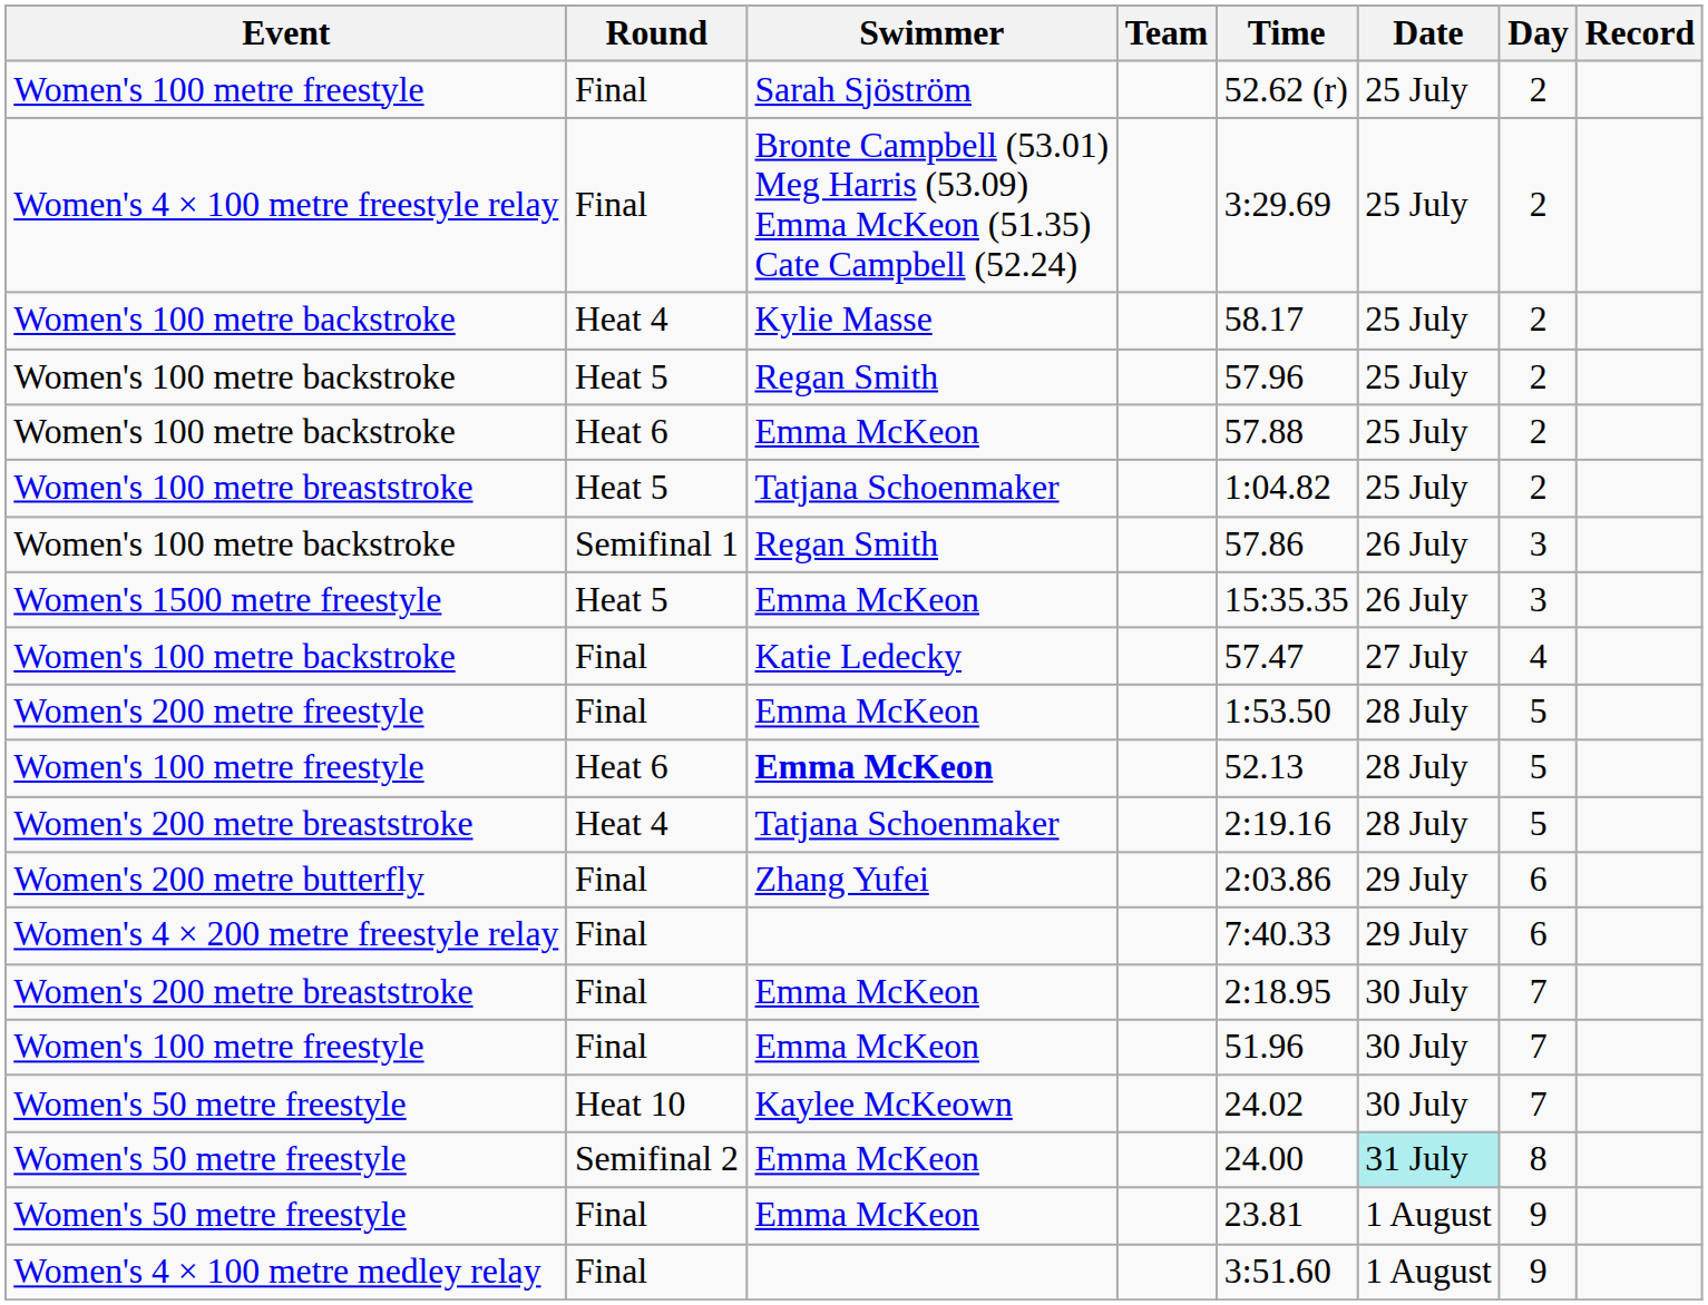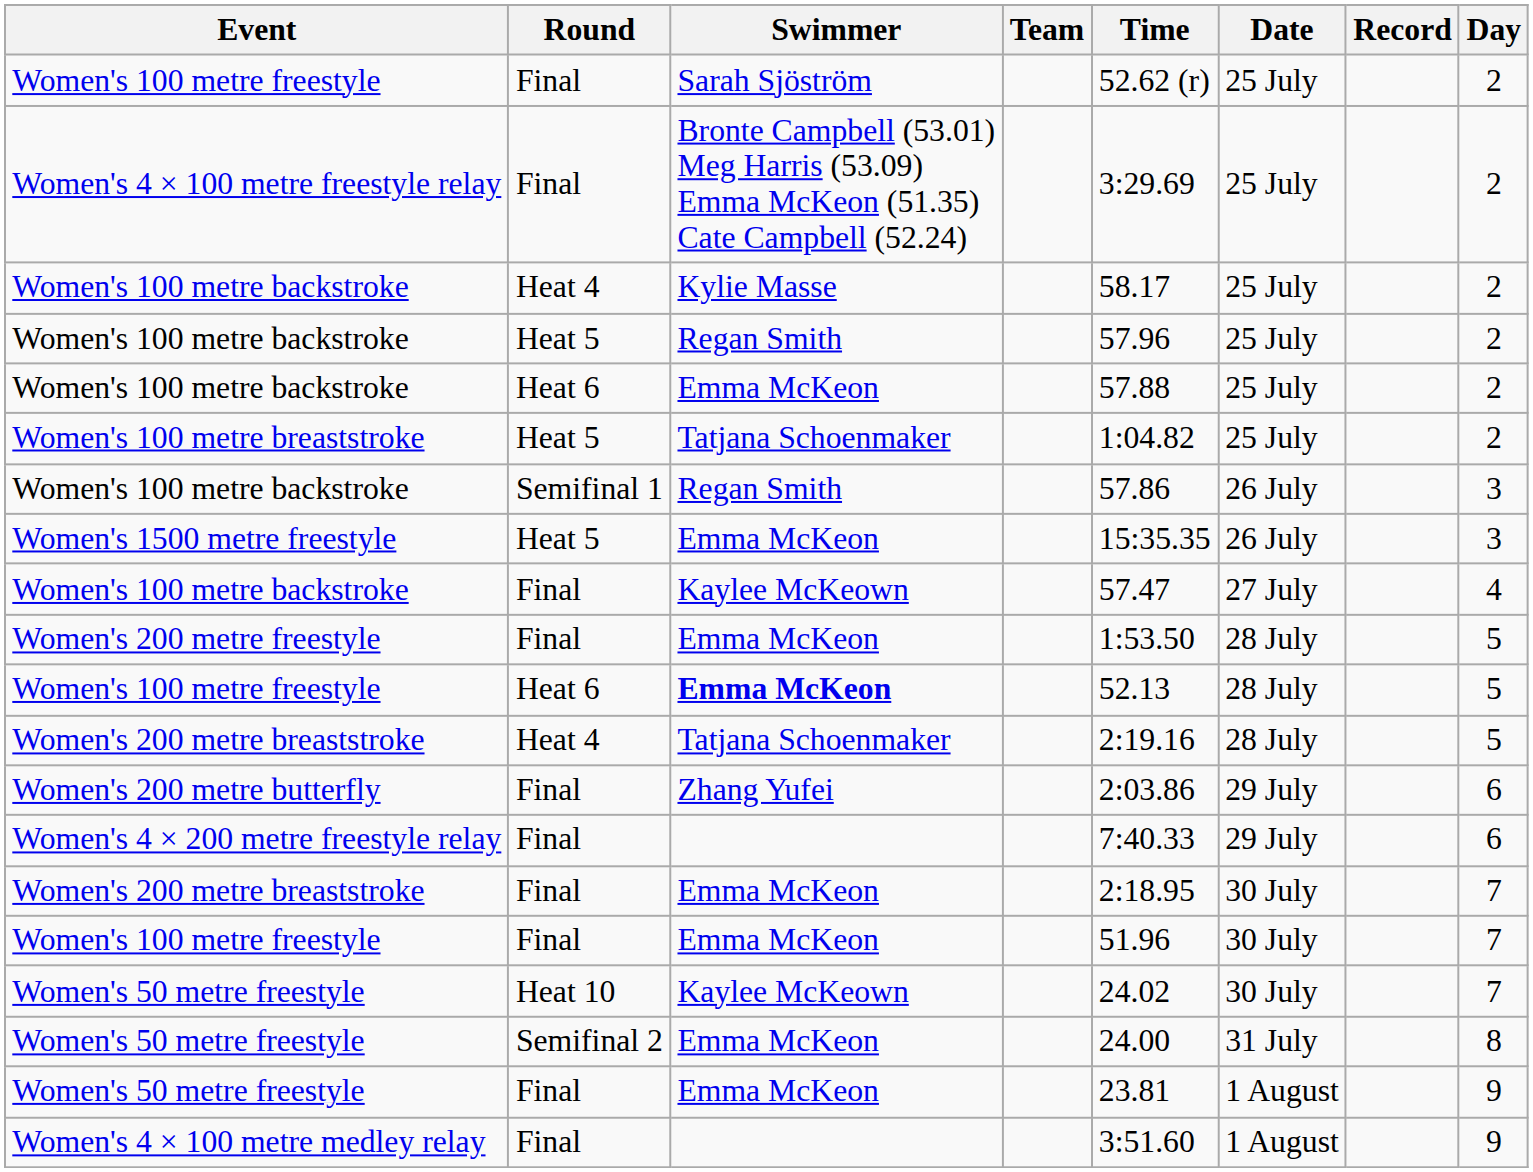columns swapped: Record <-> Day
Women's 100 metre backstroke / Final | Swimmer: Katie Ledecky -> Kaylee McKeown
Women's 50 metre freestyle / Semifinal 2 | Date: paleturquoise background -> no background
